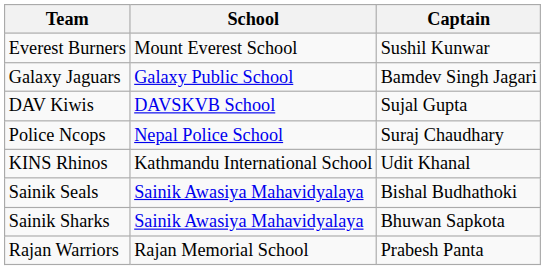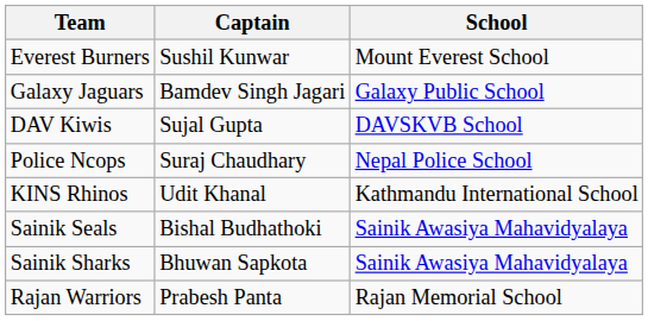columns swapped: School <-> Captain
